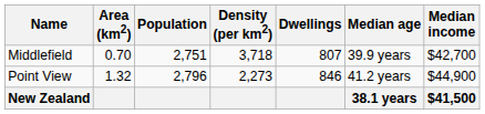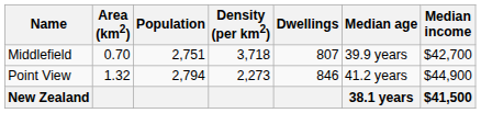Point View | Population: 2,796 -> 2,794
